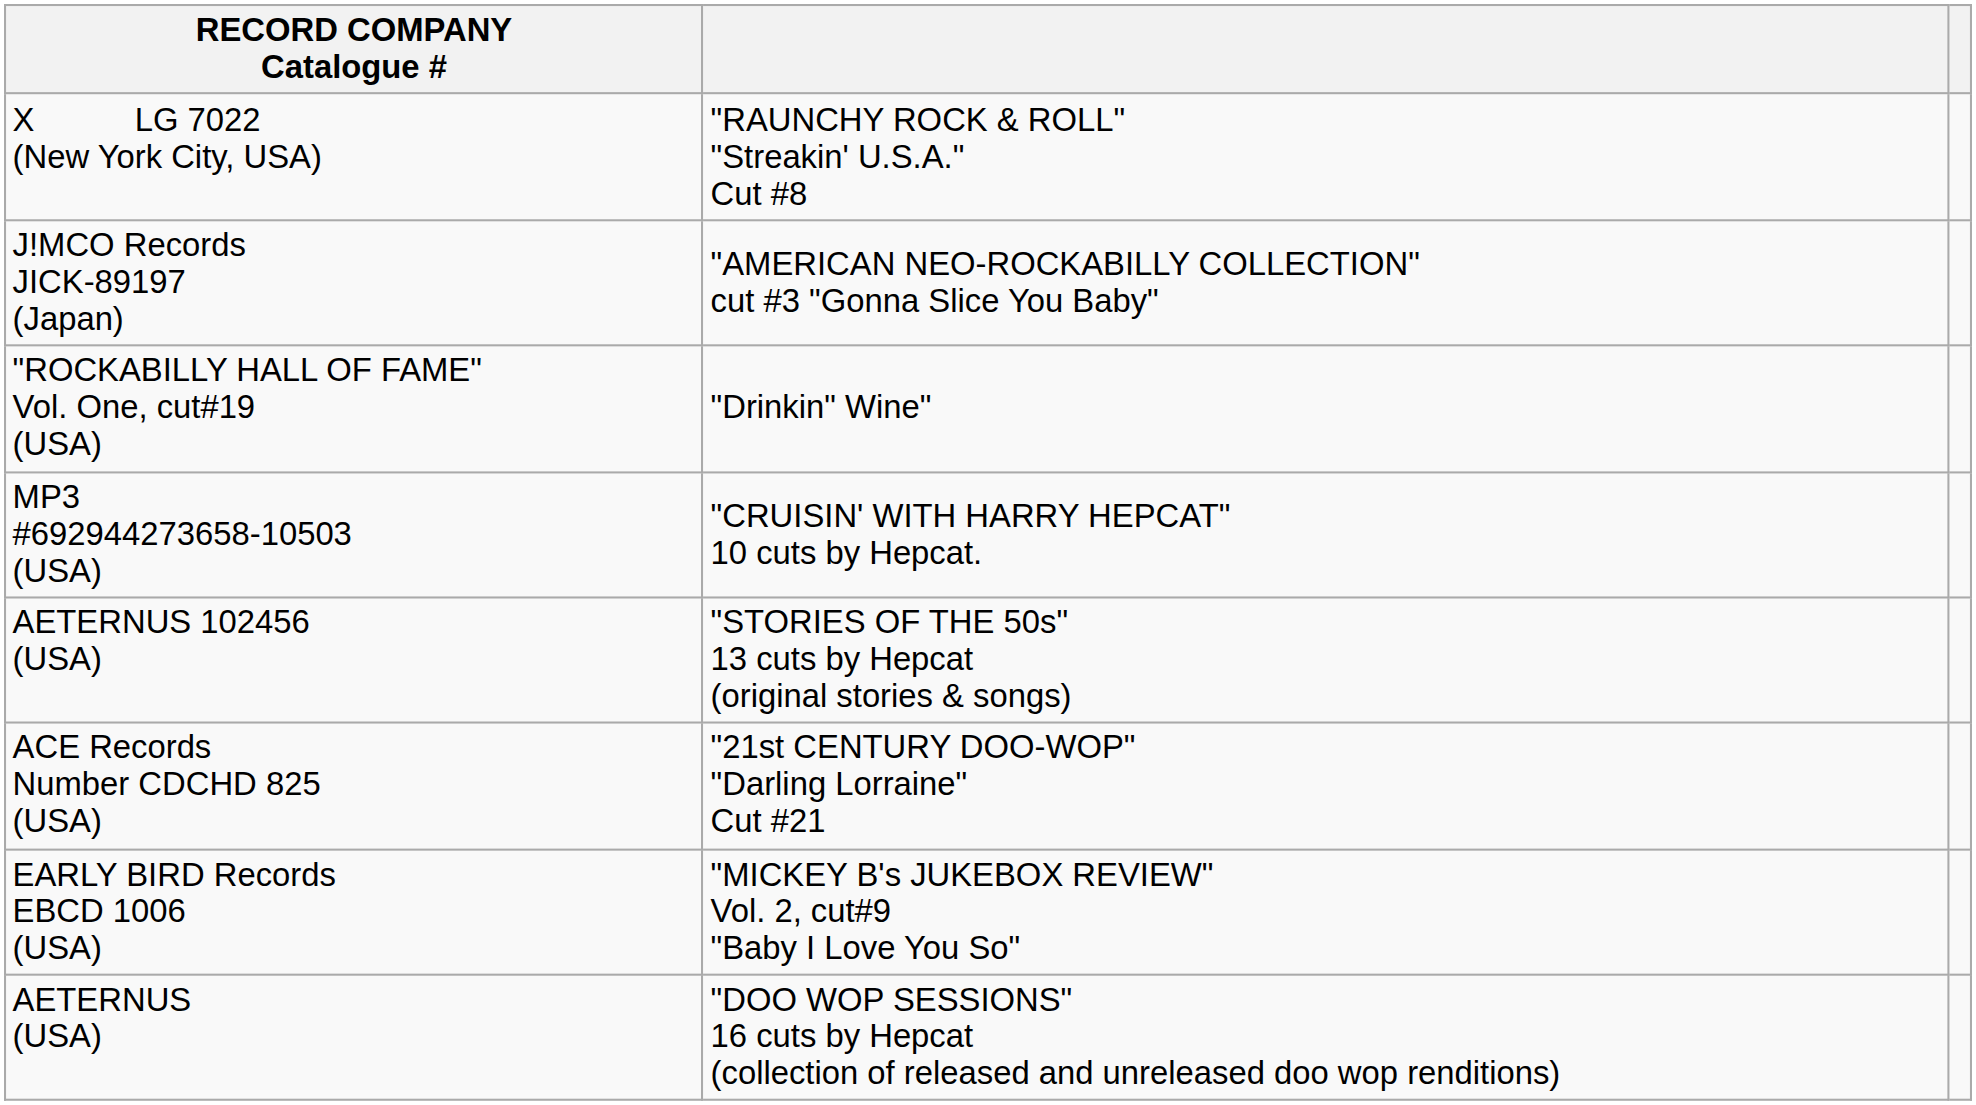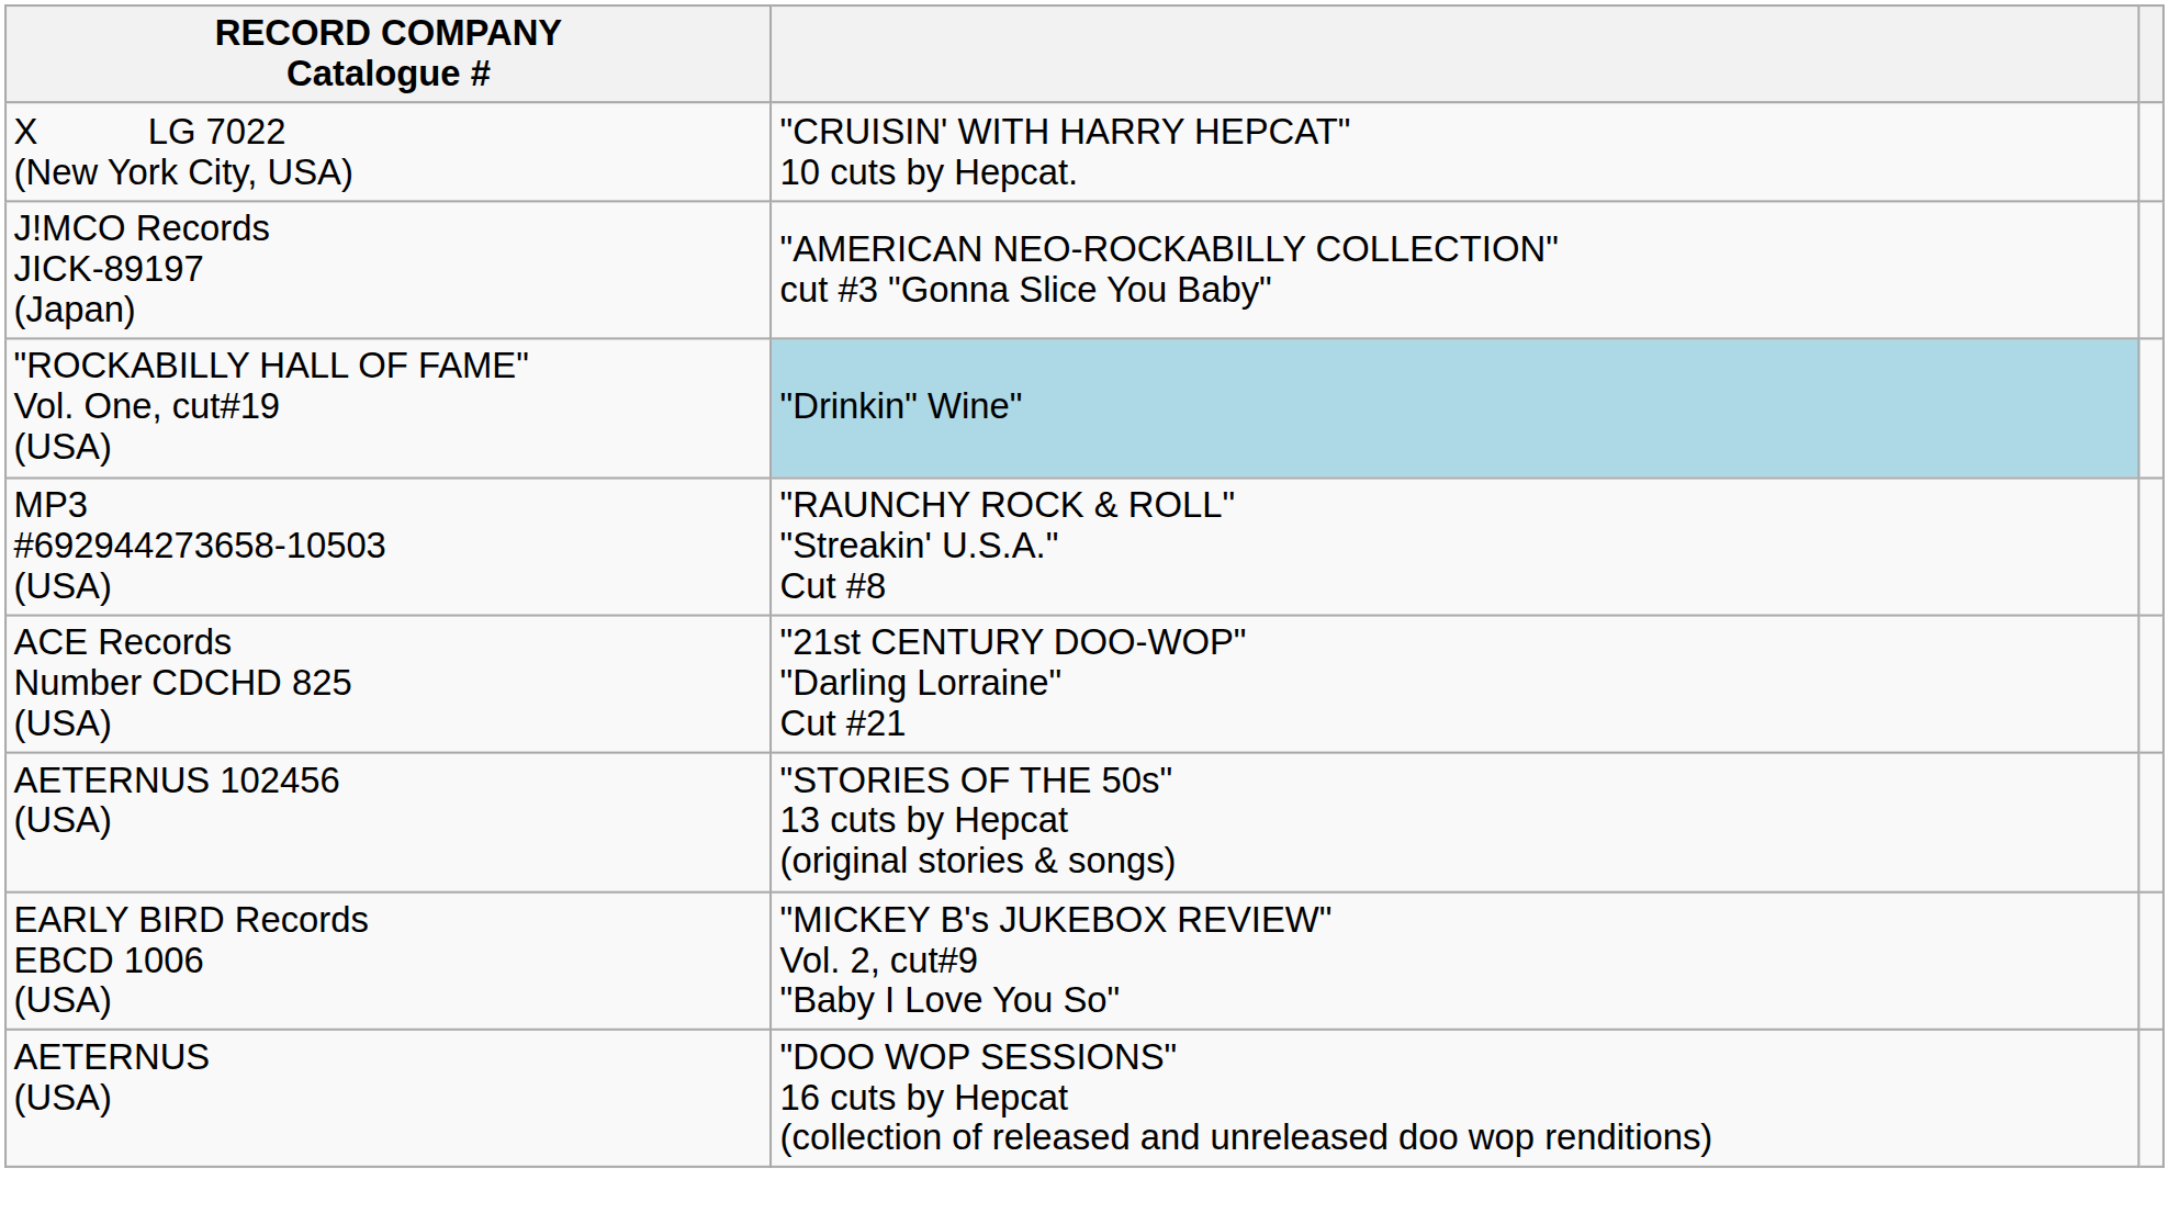X LG 7022 (New York City, USA) | column 2: "RAUNCHY ROCK & ROLL" "Streakin' U.S.A." Cut #8 -> "CRUISIN' WITH HARRY HEPCAT" 10 cuts by Hepcat.
"ROCKABILLY HALL OF FAME" Vol. One, cut#19 (USA) | column 2: no background -> lightblue background
MP3 #692944273658-10503 (USA) | column 2: "CRUISIN' WITH HARRY HEPCAT" 10 cuts by Hepcat. -> "RAUNCHY ROCK & ROLL" "Streakin' U.S.A." Cut #8
rows swapped: AETERNUS 102456 (USA) <-> ACE Records Number CDCHD 825 (USA)
